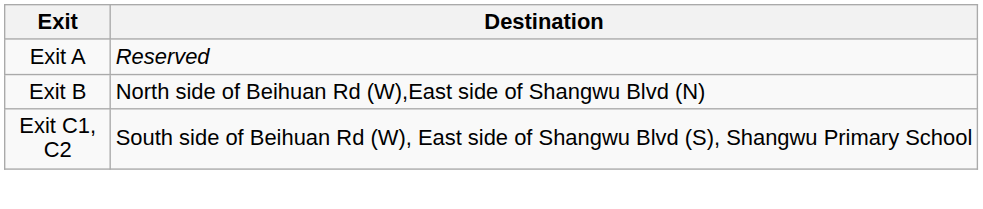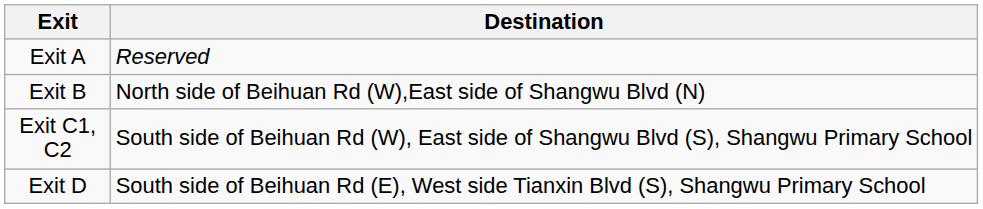+ row: Exit D | South side of Beihuan Rd (E), West side Tianxin Blvd (S), Shangwu Primary School
